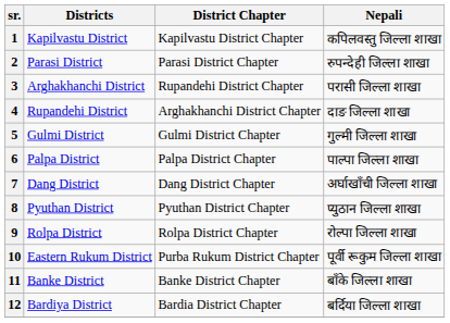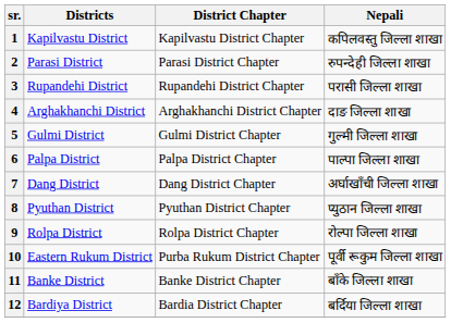3 | Districts: Arghakhanchi District -> Rupandehi District
4 | Districts: Rupandehi District -> Arghakhanchi District
